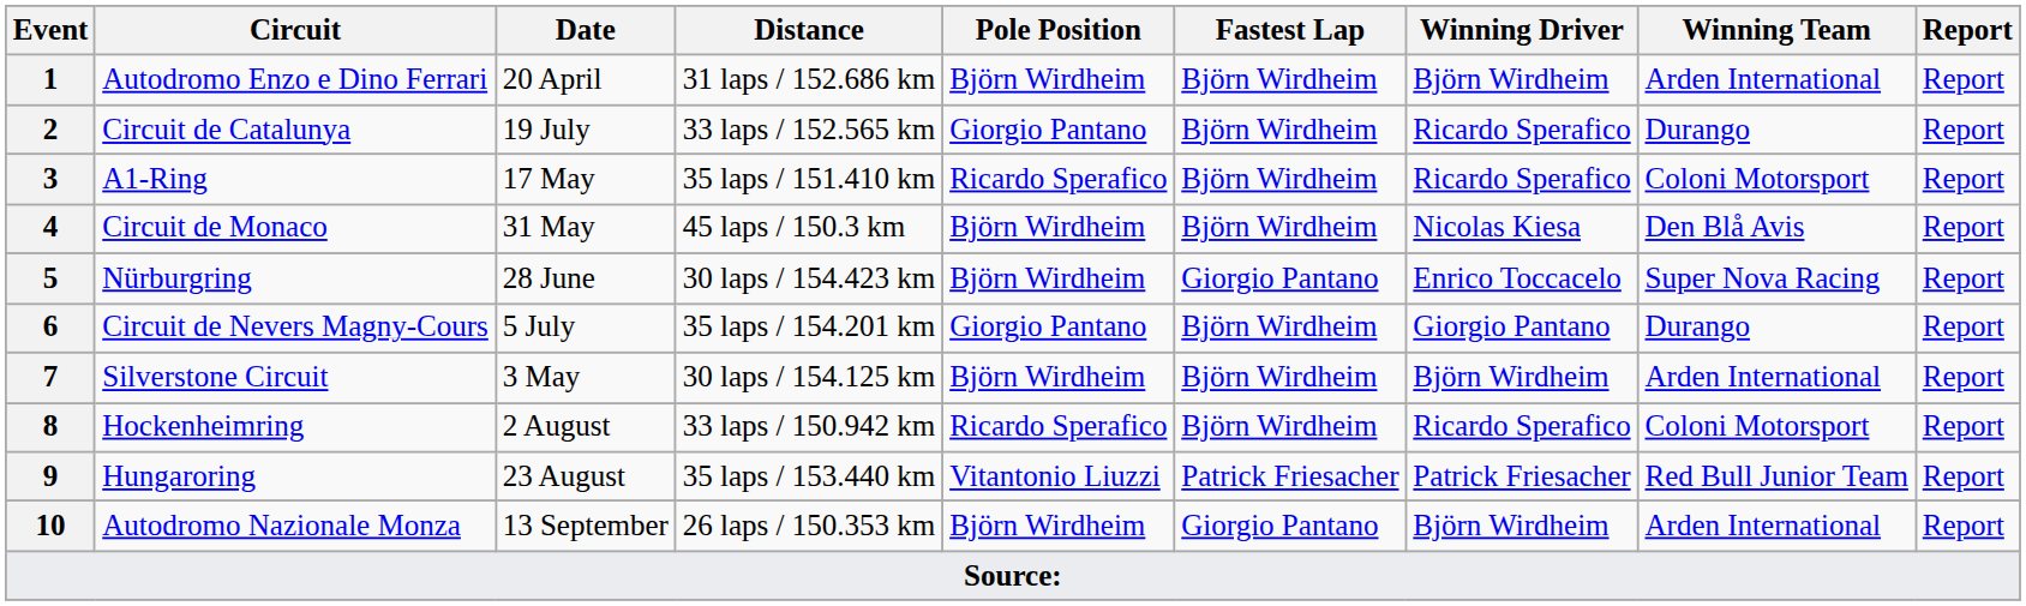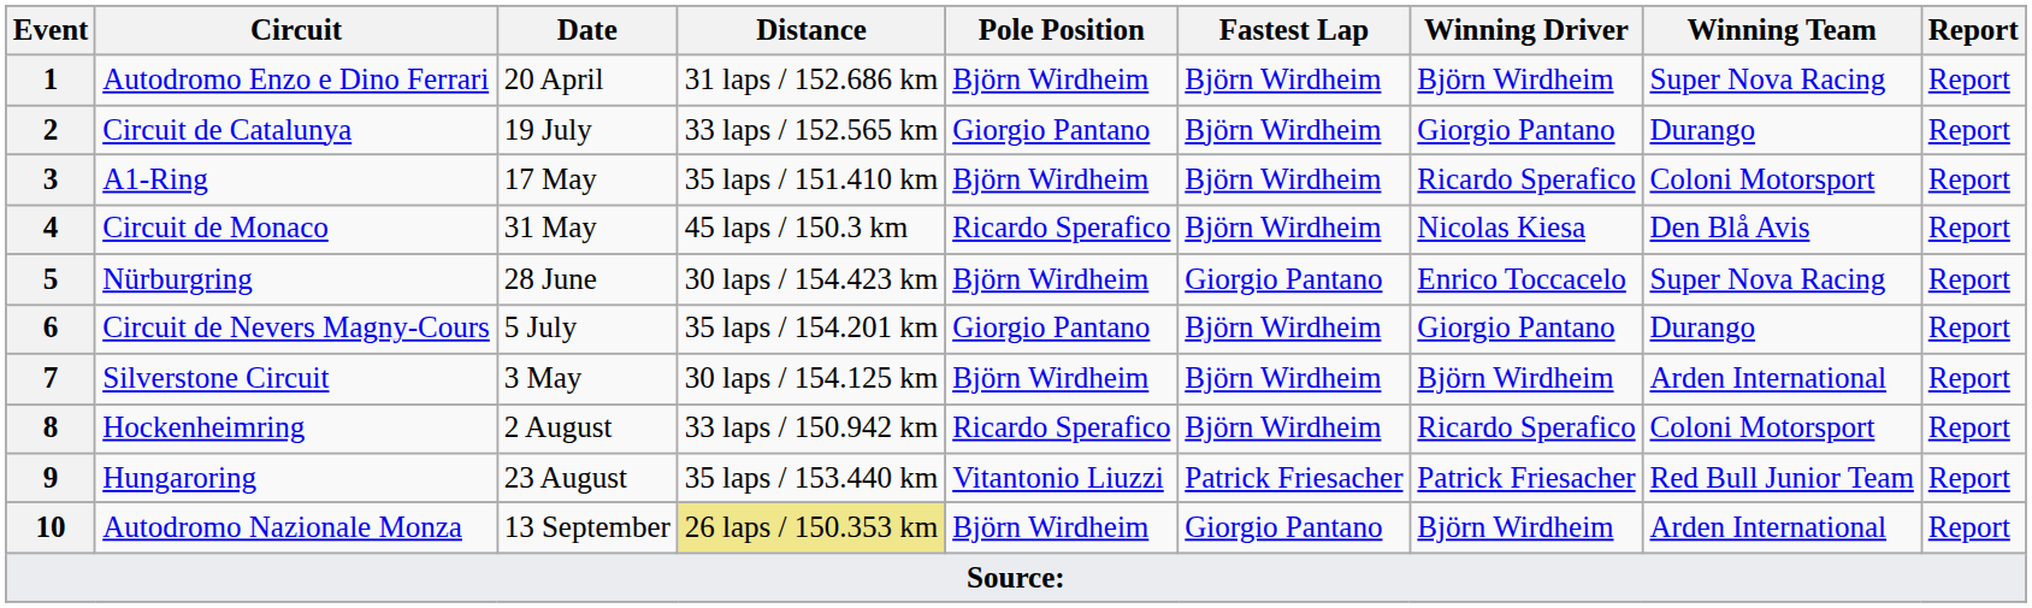1 | Winning Team: Arden International -> Super Nova Racing
2 | Winning Driver: Ricardo Sperafico -> Giorgio Pantano
3 | Pole Position: Ricardo Sperafico -> Björn Wirdheim
4 | Pole Position: Björn Wirdheim -> Ricardo Sperafico
10 | Distance: no background -> khaki background
